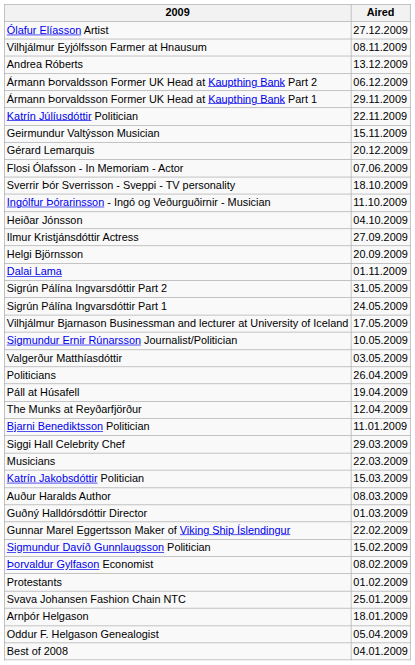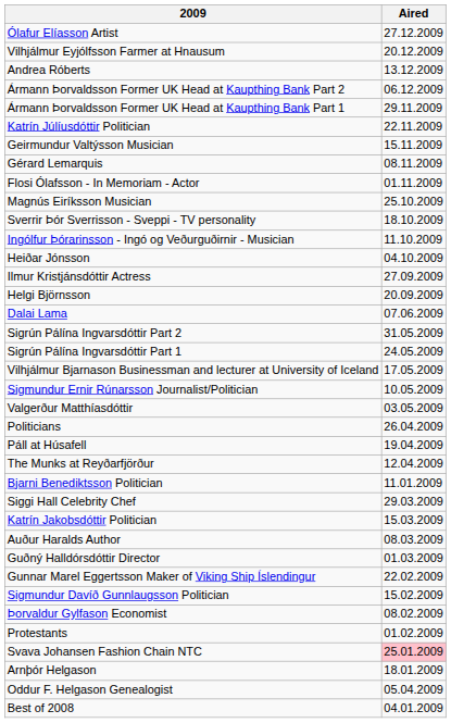Vilhjálmur Eyjólfsson Farmer at Hnausum | Aired: 08.11.2009 -> 20.12.2009
Gérard Lemarquis | Aired: 20.12.2009 -> 08.11.2009
Flosi Ólafsson - In Memoriam - Actor | Aired: 07.06.2009 -> 01.11.2009
+ row: Magnús Eiríksson Musician | 25.10.2009
Dalai Lama | Aired: 01.11.2009 -> 07.06.2009
- row: Musicians | 22.03.2009
Svava Johansen Fashion Chain NTC | Aired: no background -> pink background
